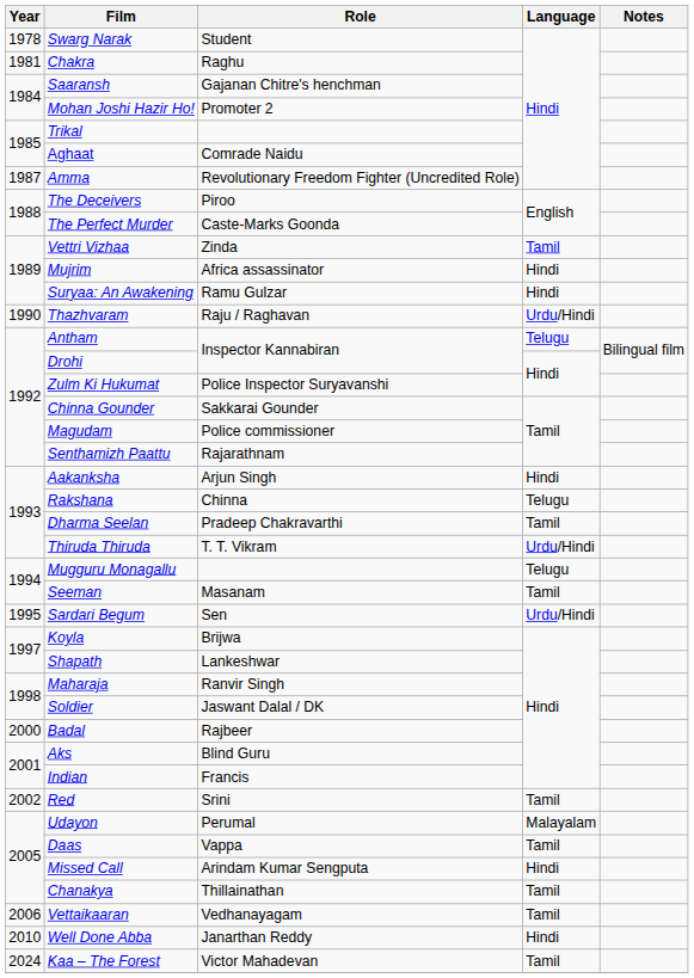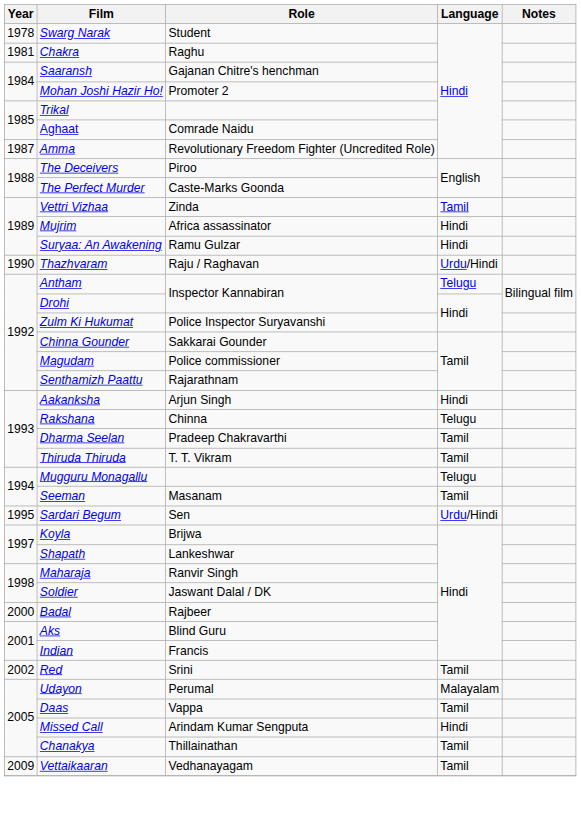Thiruda Thiruda | Language: Urdu/Hindi -> Tamil
Vettaikaaran | Year: 2006 -> 2009
- row: 2010 | Well Done Abba | Janarthan Reddy | Hindi
- row: 2024 | Kaa – The Forest | Victor Mahadevan | Tamil
